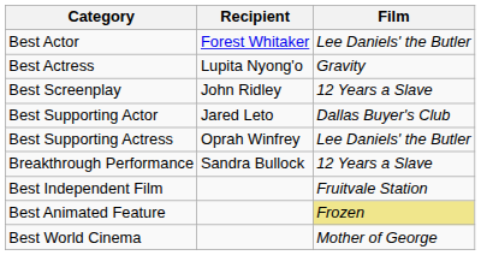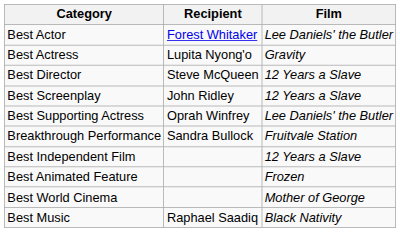+ row: Best Director | Steve McQueen | 12 Years a Slave
- row: Best Supporting Actor | Jared Leto | Dallas Buyer's Club
Breakthrough Performance | Film: 12 Years a Slave -> Fruitvale Station
Best Independent Film | Film: Fruitvale Station -> 12 Years a Slave
Best Animated Feature | Film: khaki background -> no background
+ row: Best Music | Raphael Saadiq | Black Nativity
